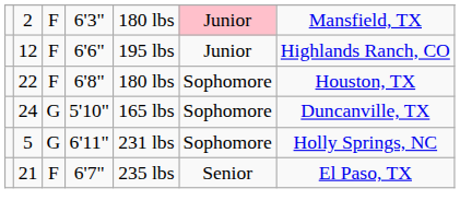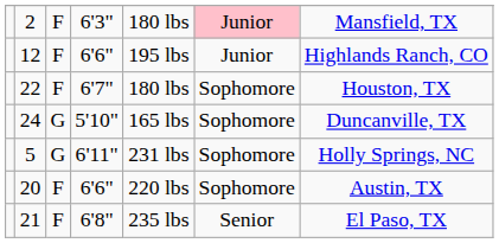22 | column 4: 6'8" -> 6'7"
+ row: 20 | F | 6'6" | 220 lbs | Sophomore | Austin, TX
21 | column 4: 6'7" -> 6'8"
